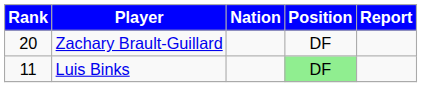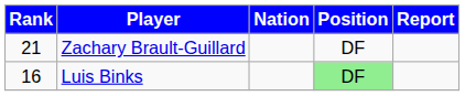Zachary Brault-Guillard | Rank: 20 -> 21
Luis Binks | Rank: 11 -> 16
